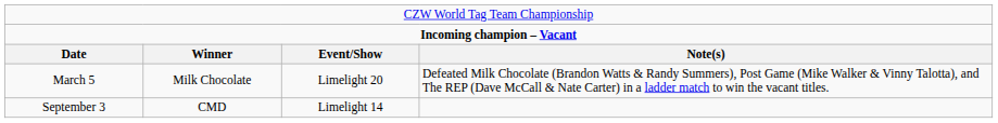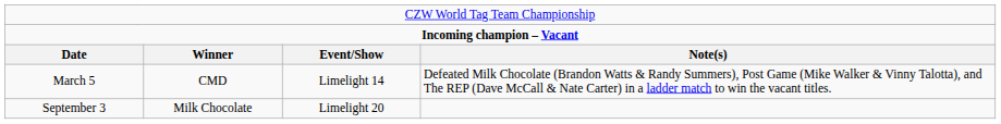March 5 | column 2: Milk Chocolate -> CMD
March 5 | column 3: Limelight 20 -> Limelight 14
September 3 | column 2: CMD -> Milk Chocolate
September 3 | column 3: Limelight 14 -> Limelight 20
